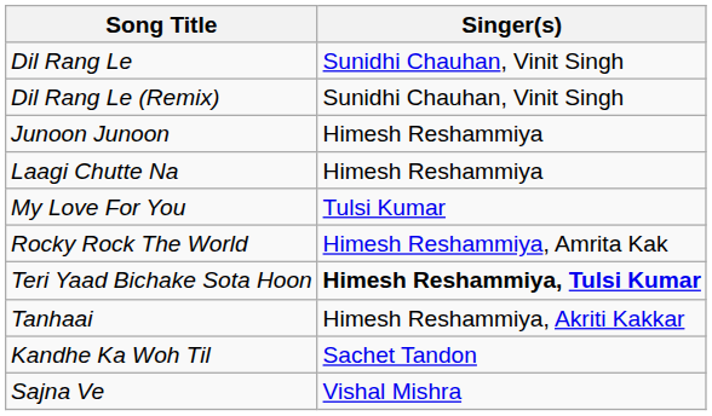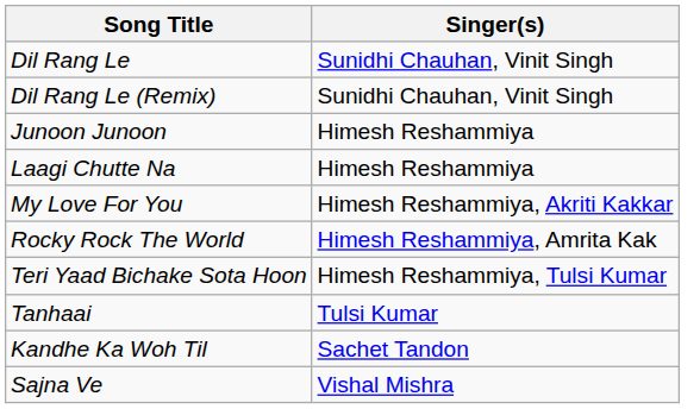My Love For You | Singer(s): Tulsi Kumar -> Himesh Reshammiya, Akriti Kakkar
Teri Yaad Bichake Sota Hoon | Singer(s): bold -> normal
Tanhaai | Singer(s): Himesh Reshammiya, Akriti Kakkar -> Tulsi Kumar
